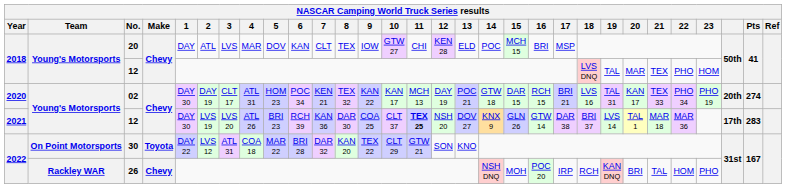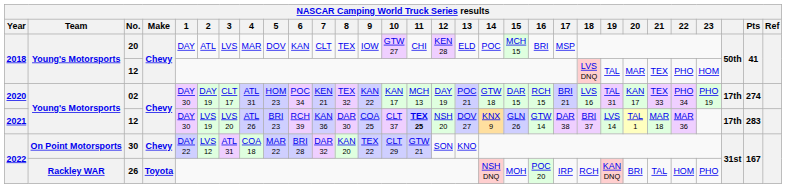02 | column 28: 20th -> 17th
30 | Make: Toyota -> Chevy
26 | Make: Chevy -> Toyota
